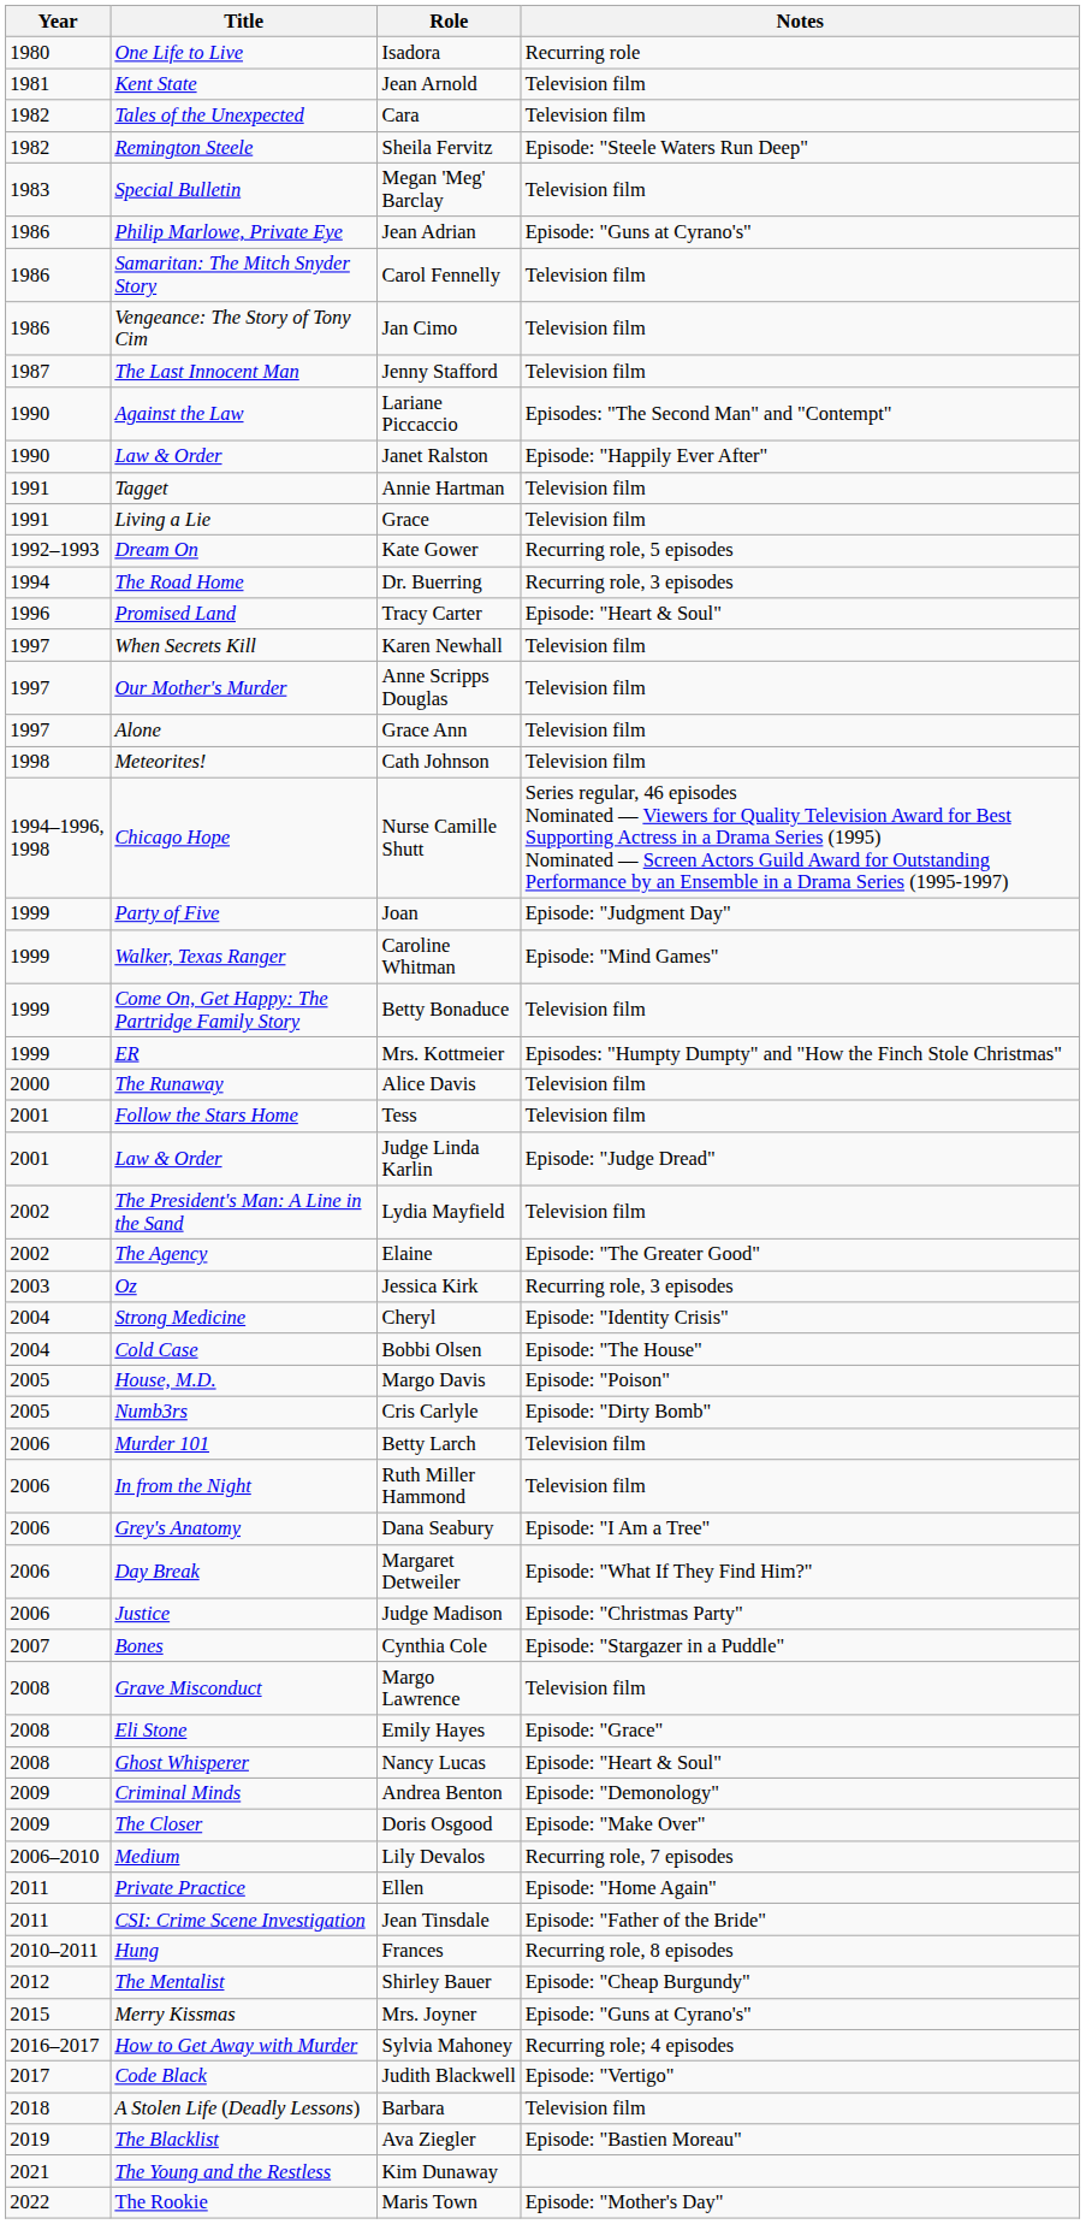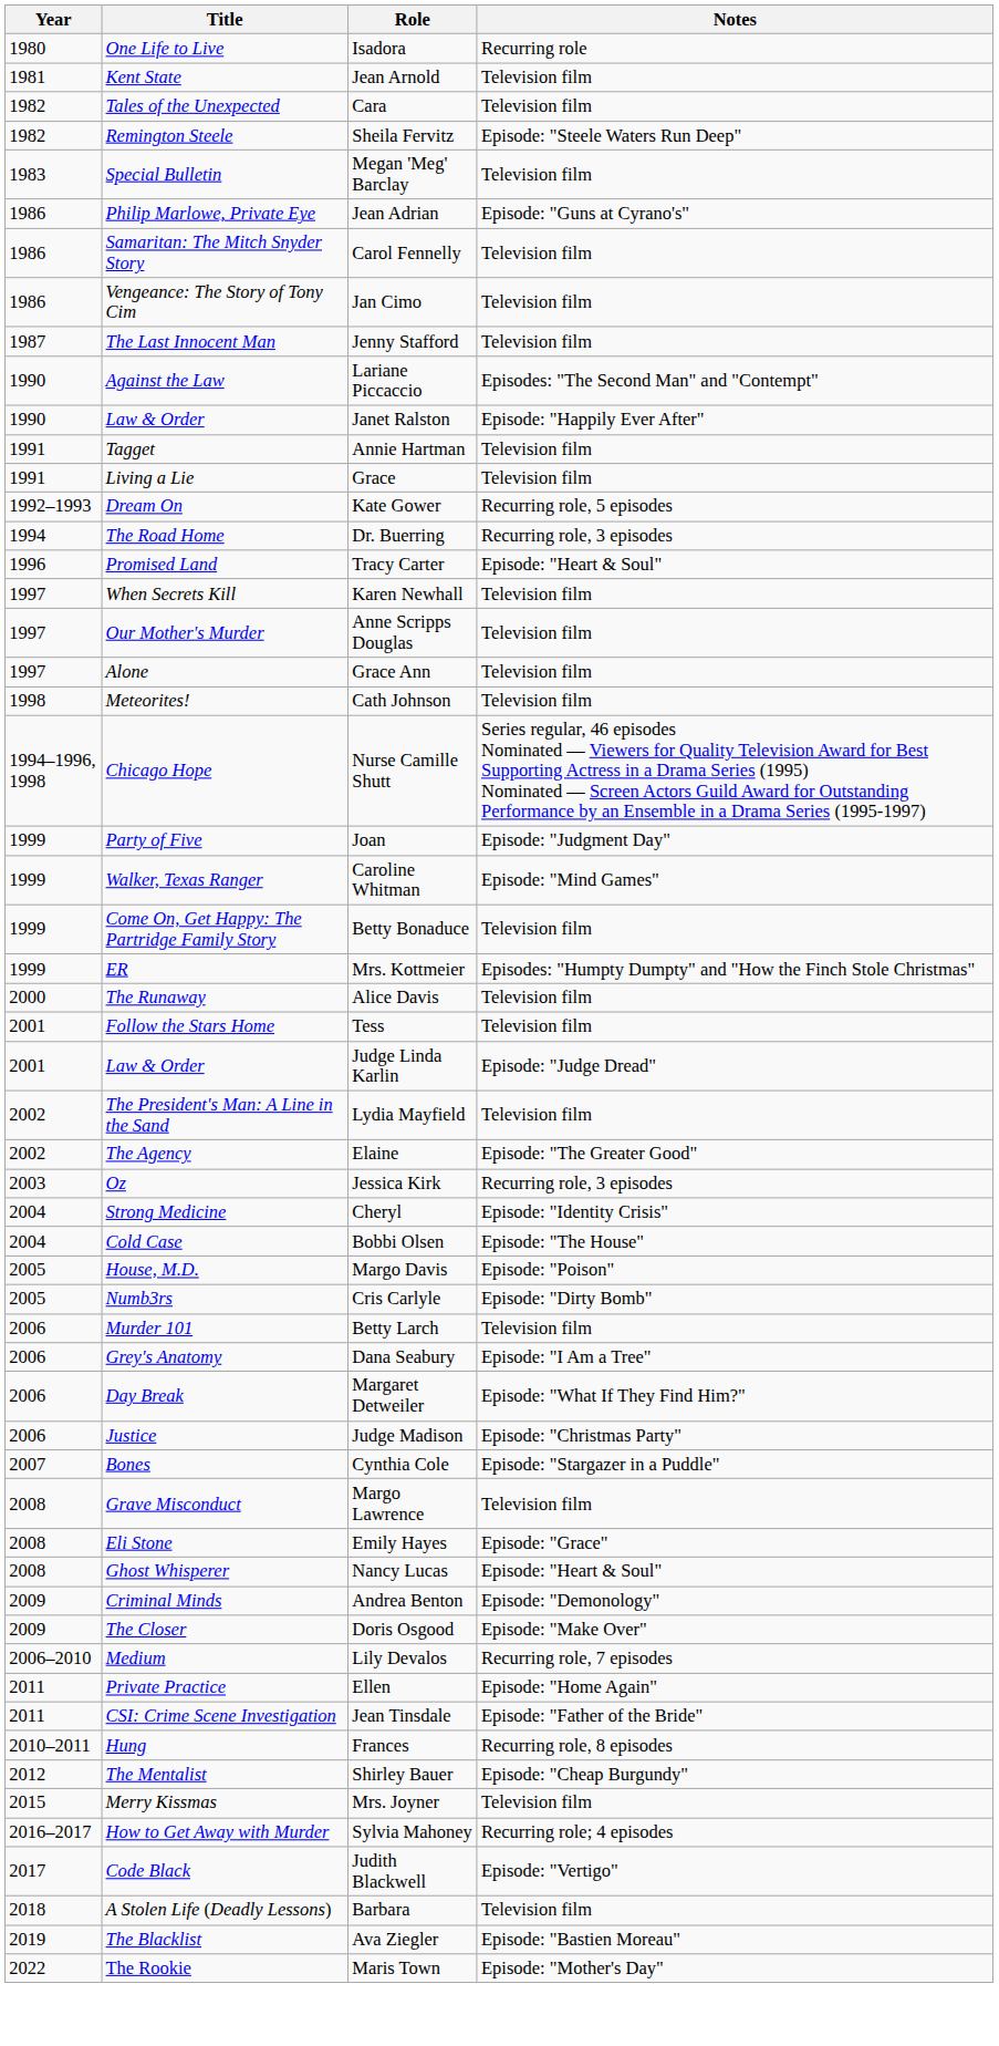- row: 2006 | In from the Night | Ruth Miller Hammond | Television film
Mrs. Joyner | Notes: Episode: "Guns at Cyrano's" -> Television film
- row: 2021 | The Young and the Restless | Kim Dunaway
